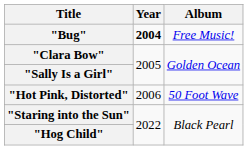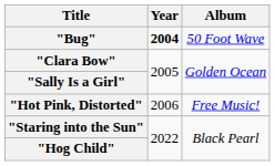"Bug" | Album: Free Music! -> 50 Foot Wave
"Hot Pink, Distorted" | Album: 50 Foot Wave -> Free Music!
